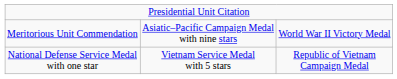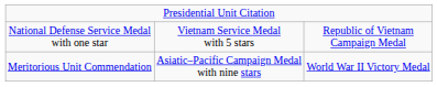rows swapped: Meritorious Unit Commendation <-> National Defense Service Medal with one star
